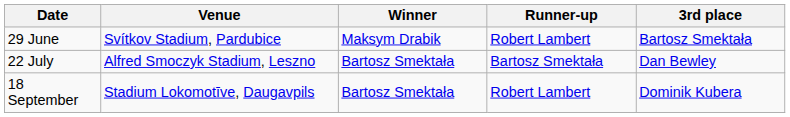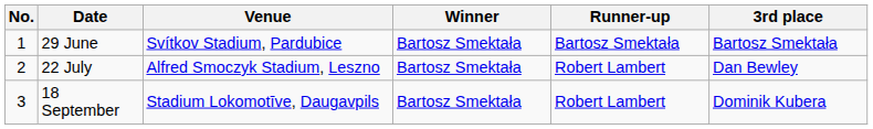+ column: No. | 1 | 2 | 3
29 June | Winner: Maksym Drabik -> Bartosz Smektała
29 June | Runner-up: Robert Lambert -> Bartosz Smektała
22 July | Runner-up: Bartosz Smektała -> Robert Lambert
